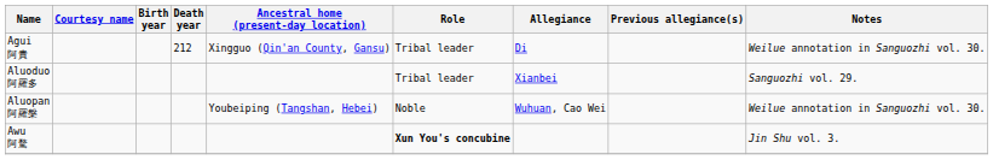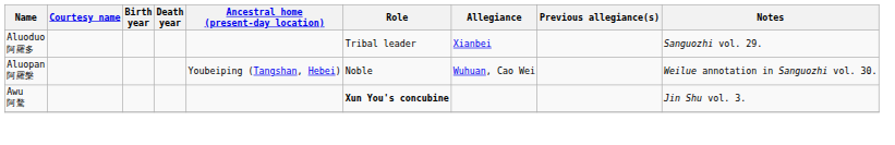- row: Agui 阿貴 | 212 | Xingguo (Qin'an County, Gansu) | Tribal leader | Di | Weilue annotation in Sanguozhi vol. 30.
